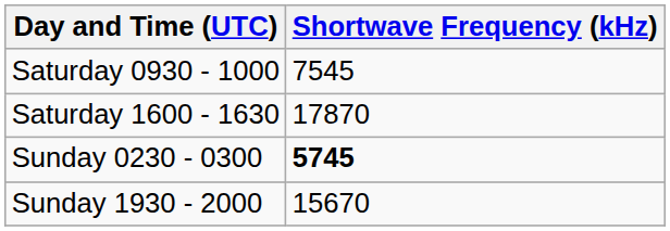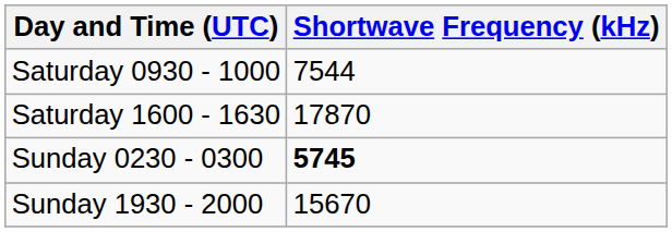Saturday 0930 - 1000 | Shortwave Frequency (kHz): 7545 -> 7544
